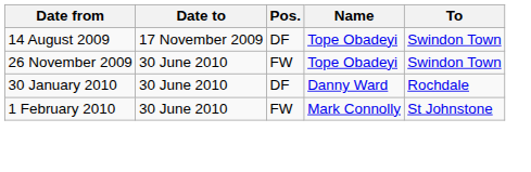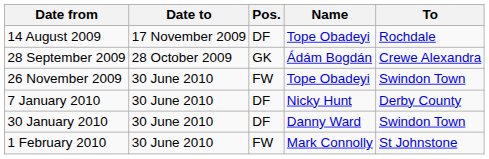14 August 2009 | To: Swindon Town -> Rochdale
+ row: 28 September 2009 | 28 October 2009 | GK | Ádám Bogdán | Crewe Alexandra
+ row: 7 January 2010 | 30 June 2010 | DF | Nicky Hunt | Derby County
30 January 2010 | To: Rochdale -> Swindon Town
